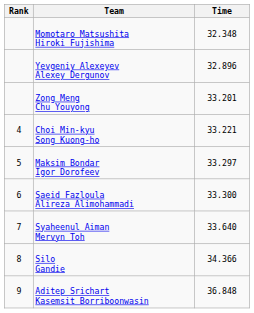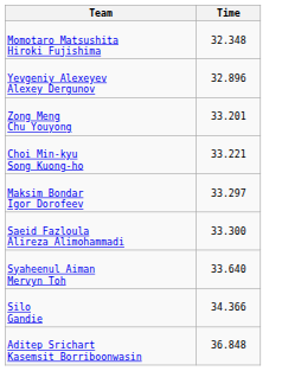- column: Rank | 4 | 5 | 6 | 7 | 8 | 9
